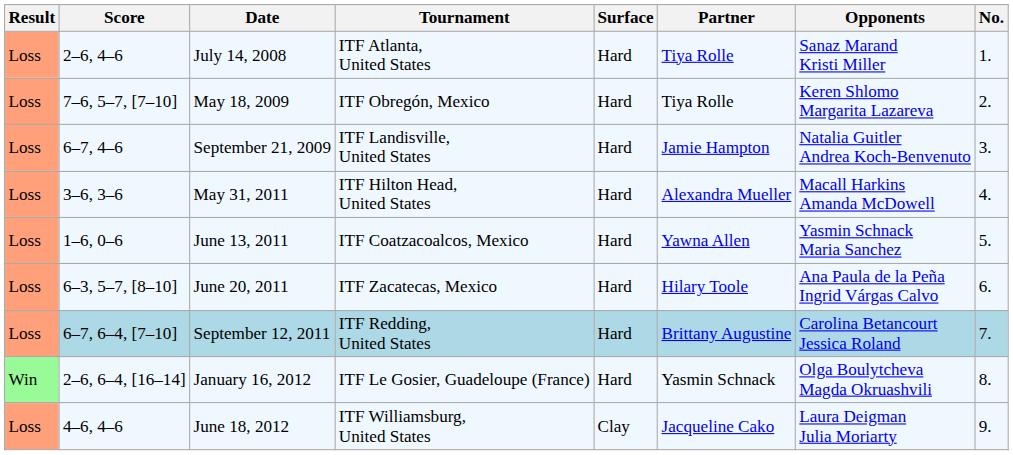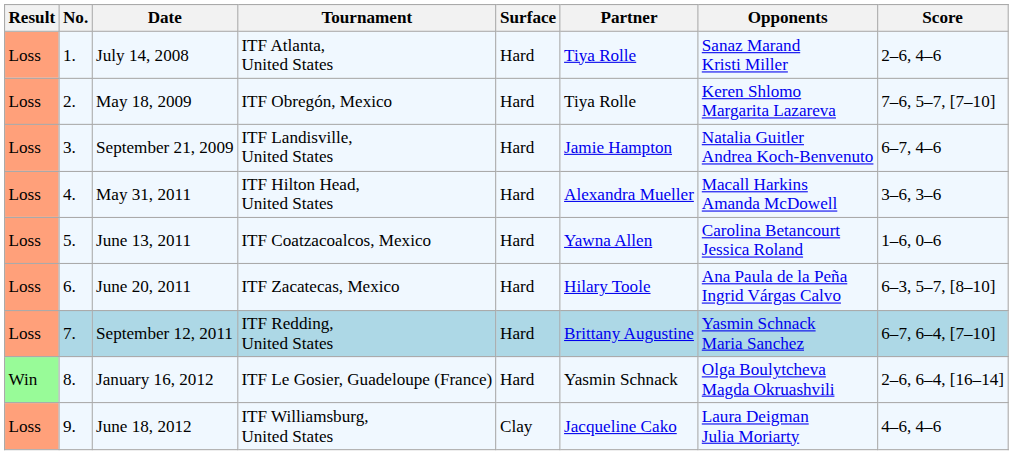columns swapped: No. <-> Score
June 13, 2011 | Opponents: Yasmin Schnack Maria Sanchez -> Carolina Betancourt Jessica Roland
September 12, 2011 | Opponents: Carolina Betancourt Jessica Roland -> Yasmin Schnack Maria Sanchez
